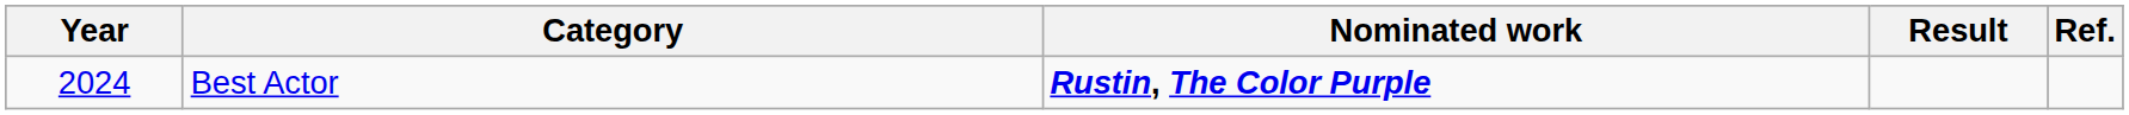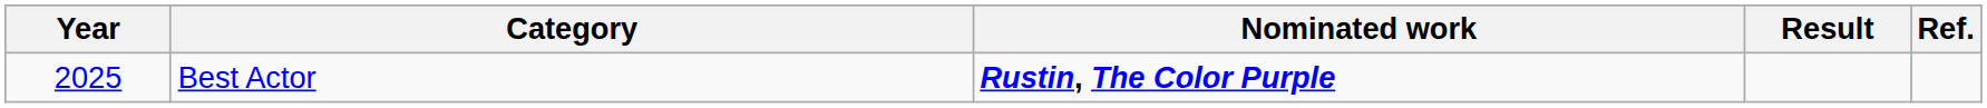Best Actor | Year: 2024 -> 2025
